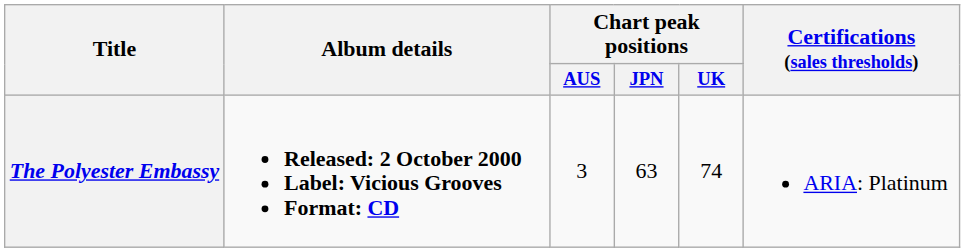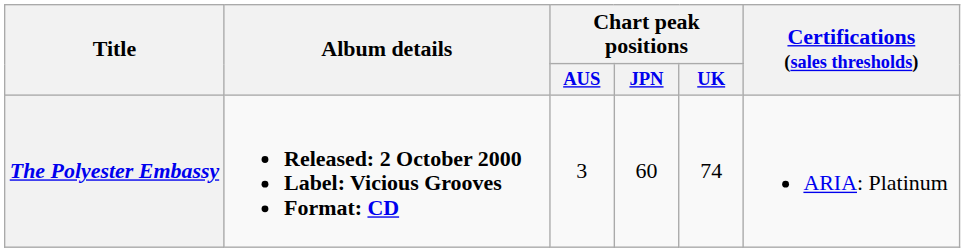The Polyester Embassy | Chart peak positions / JPN: 63 -> 60
